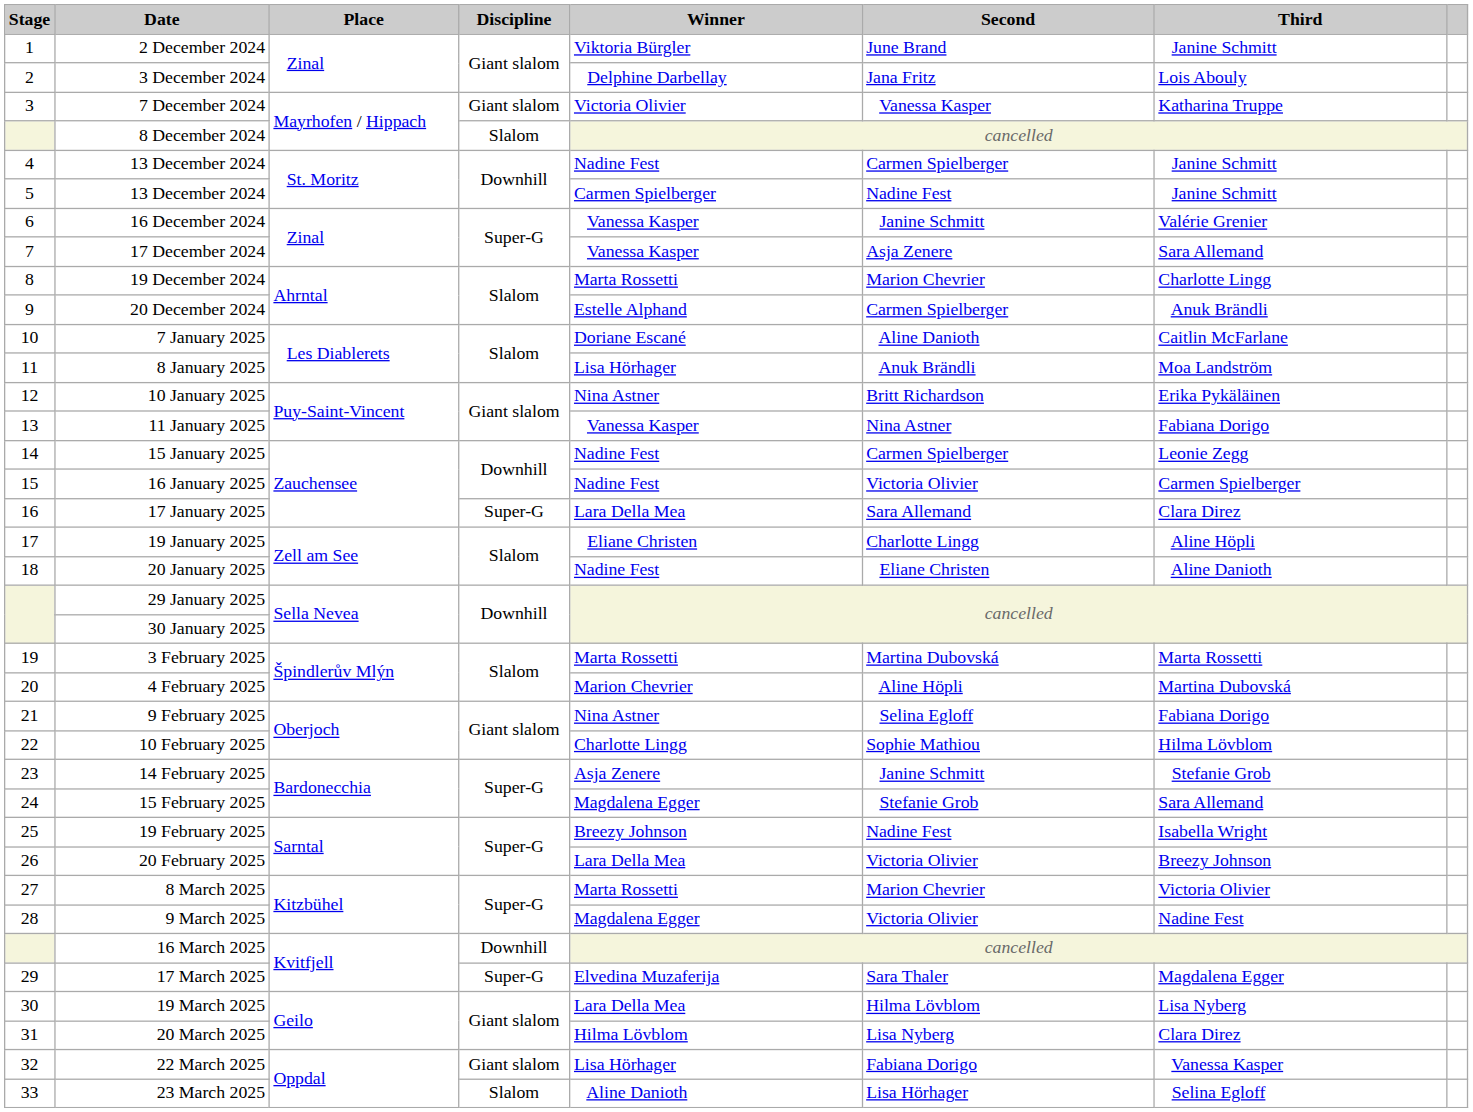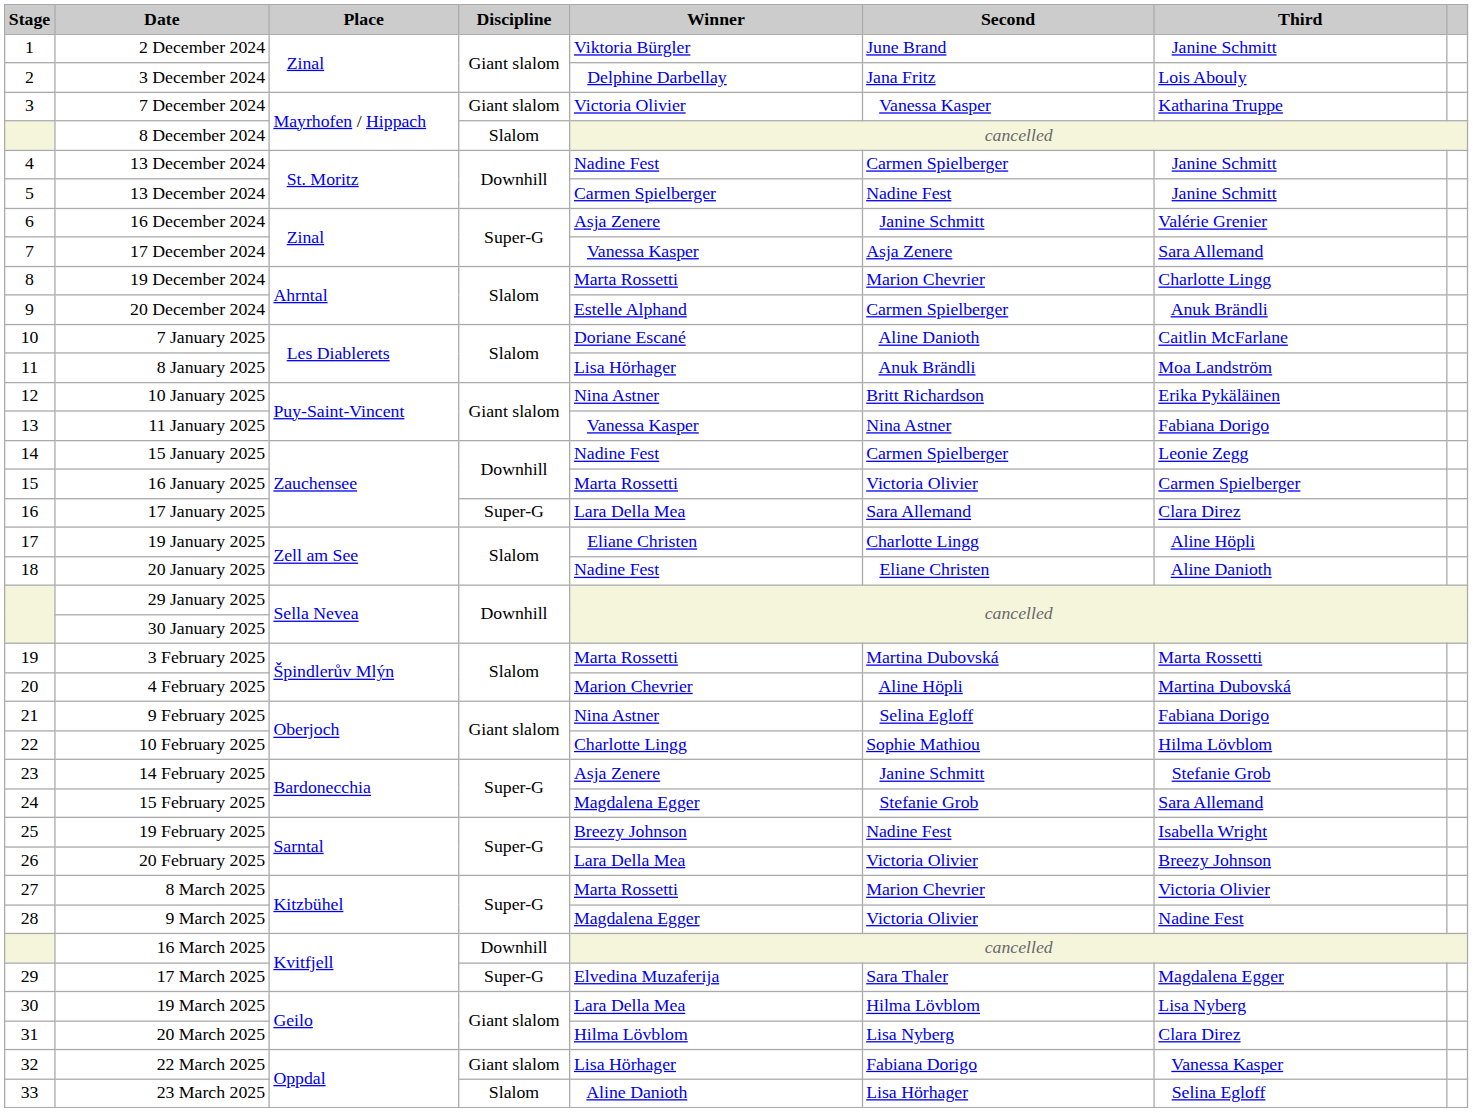16 December 2024 | Winner: Vanessa Kasper -> Asja Zenere
16 January 2025 | Winner: Nadine Fest -> Marta Rossetti
